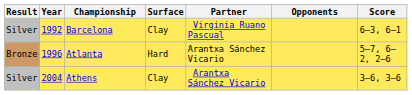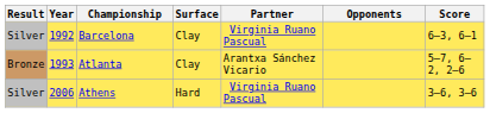Atlanta | Year: 1996 -> 1993
Atlanta | Surface: Hard -> Clay
Athens | Year: 2004 -> 2006
Athens | Surface: Clay -> Hard
Athens | Partner: Arantxa Sánchez Vicario -> Virginia Ruano Pascual
